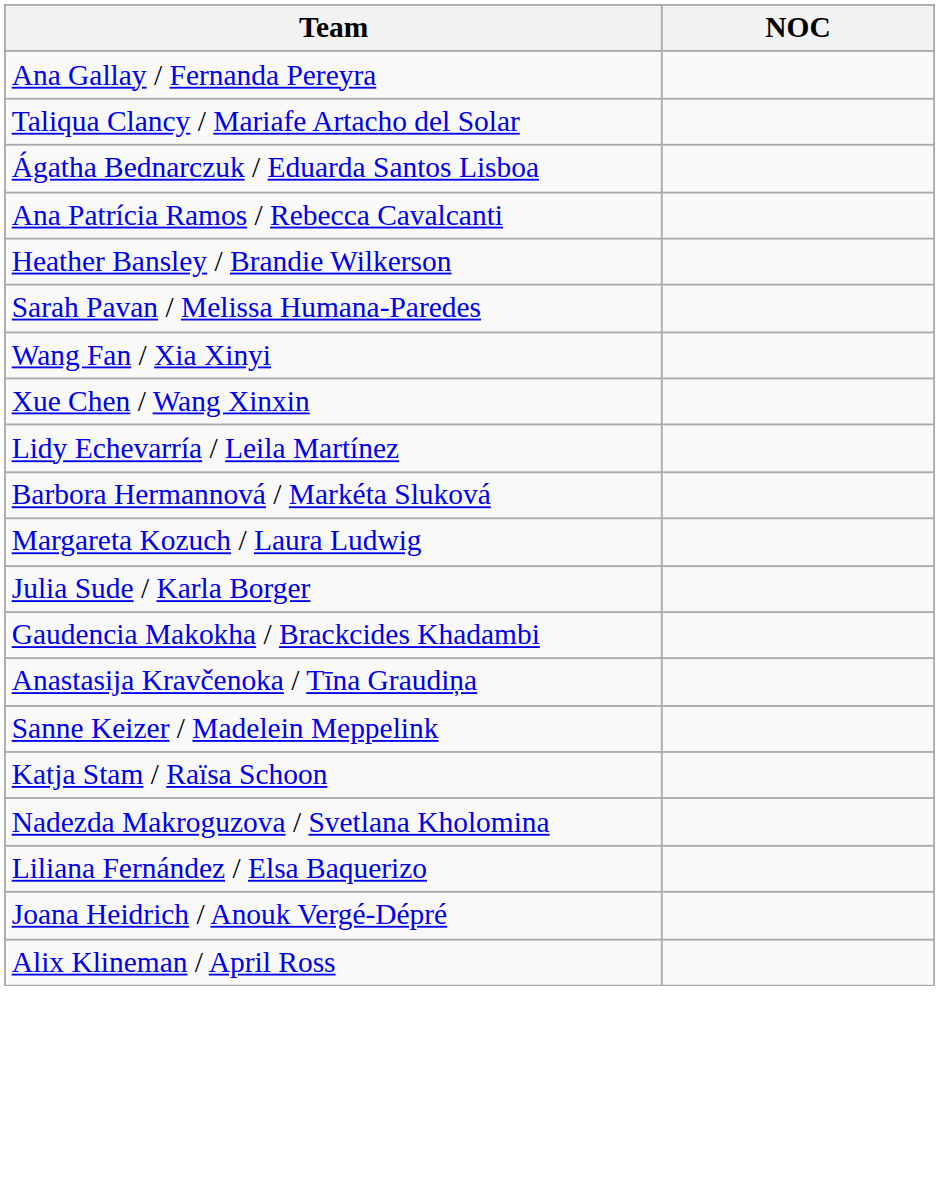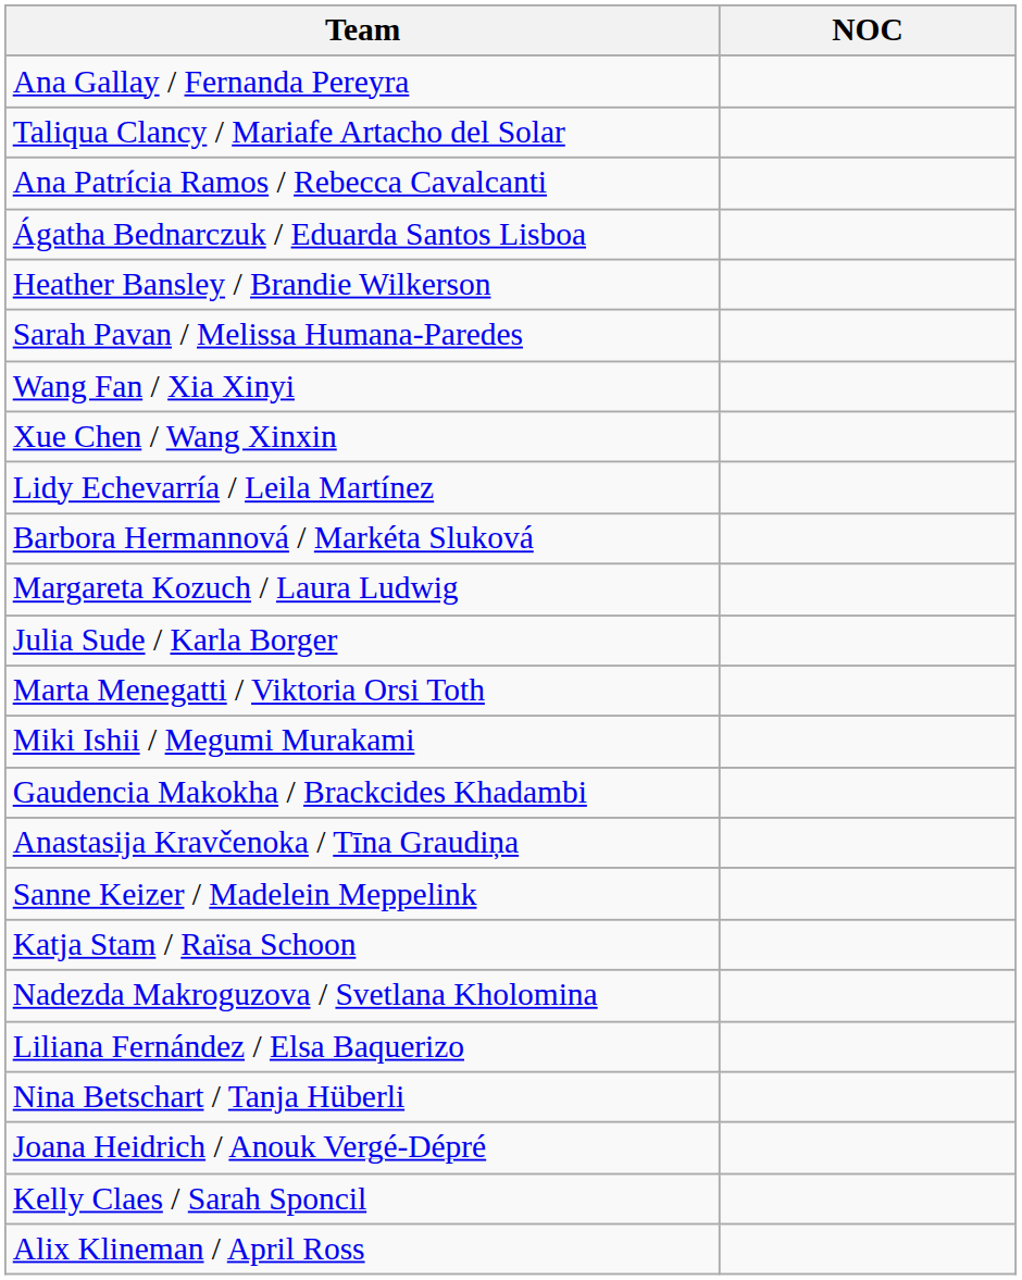rows swapped: Ágatha Bednarczuk / Eduarda Santos Lisboa <-> Ana Patrícia Ramos / Rebecca Cavalcanti
+ row: Marta Menegatti / Viktoria Orsi Toth
+ row: Miki Ishii / Megumi Murakami
+ row: Nina Betschart / Tanja Hüberli
+ row: Kelly Claes / Sarah Sponcil
